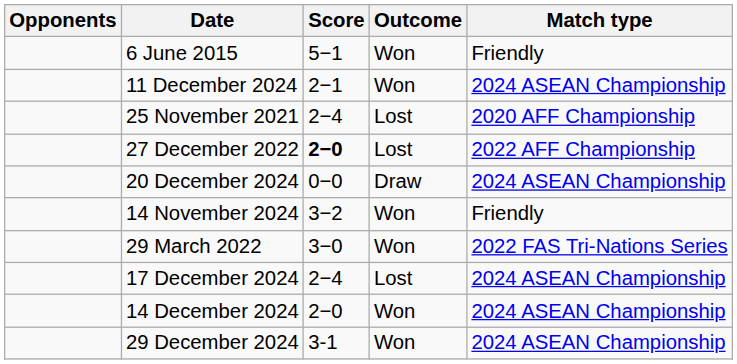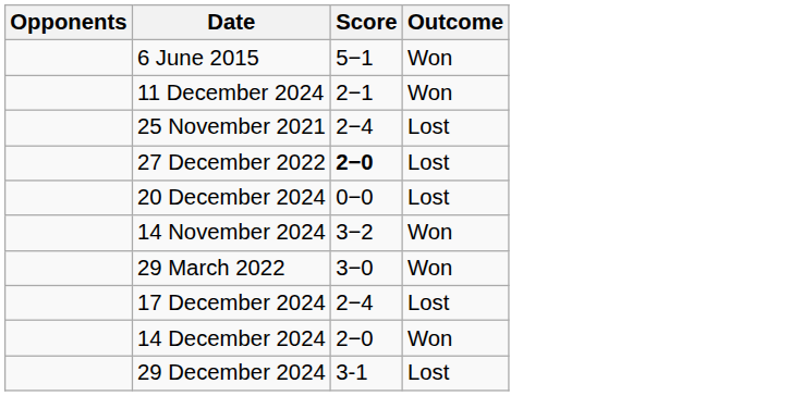- column: Match type | Friendly | 2024 ASEAN Championship | 2020 AFF Championship | 2022 AFF Championship | 2024 ASEAN Championship | Friendly | 2022 FAS Tri-Nations Series | 2024 ASEAN Championship | 2024 ASEAN Championship | 2024 ASEAN Championship
20 December 2024 | Outcome: Draw -> Lost
29 December 2024 | Outcome: Won -> Lost
